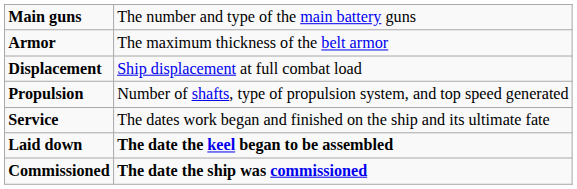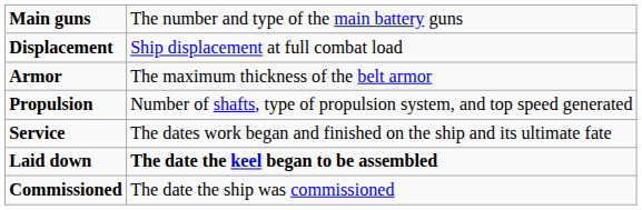rows swapped: Armor <-> Displacement
Commissioned | column 2: bold -> normal
